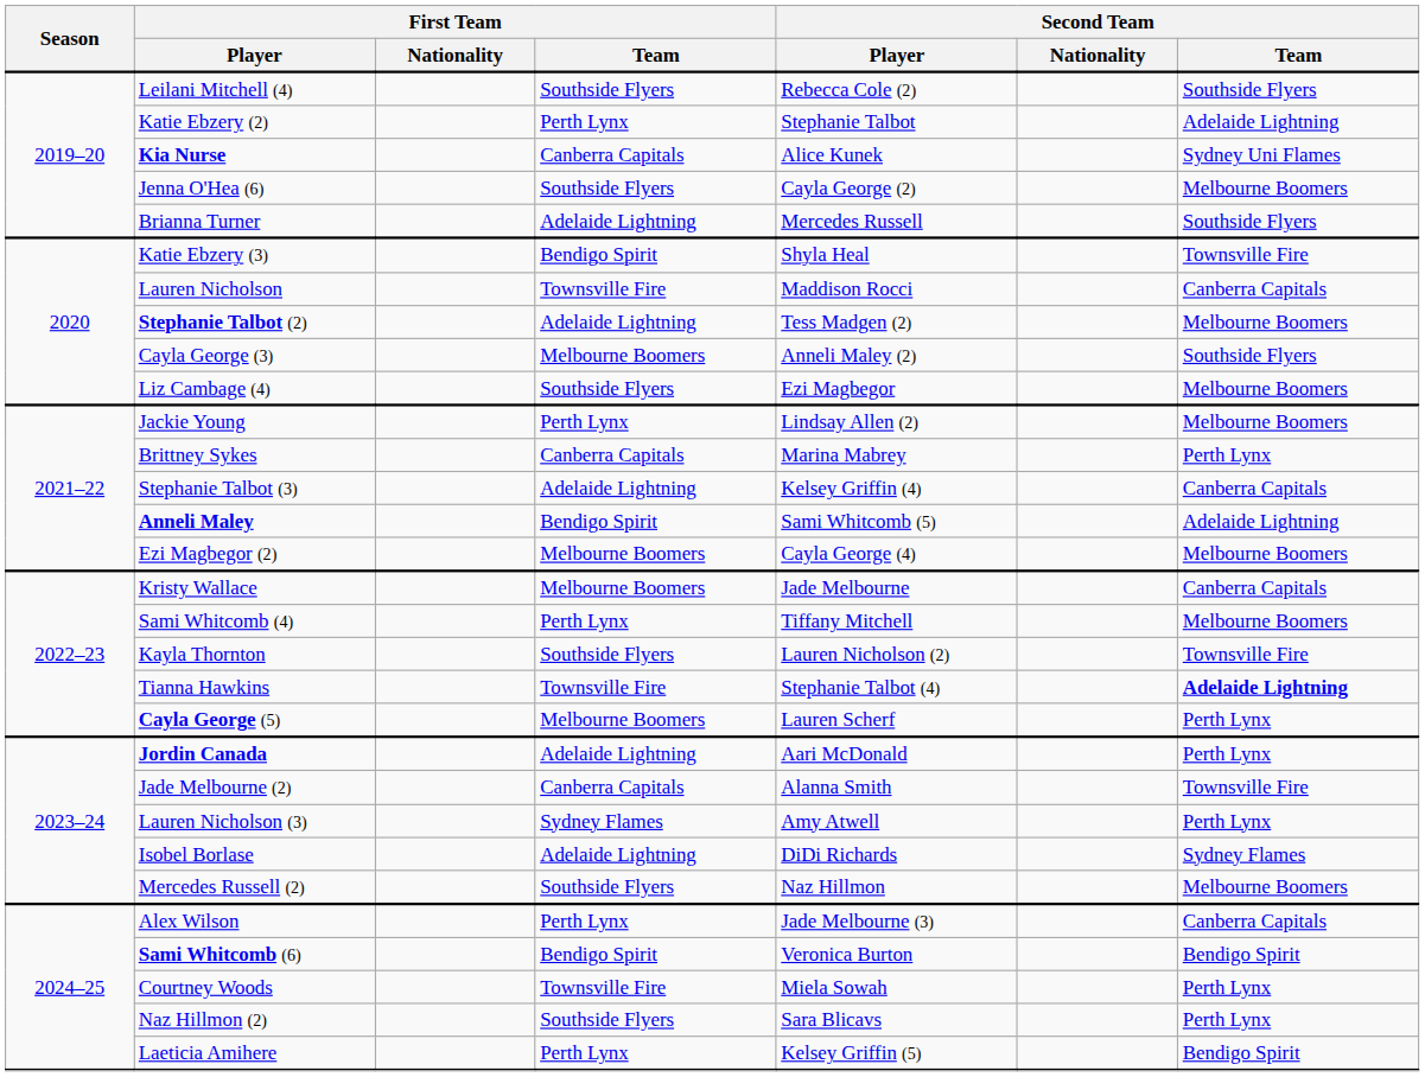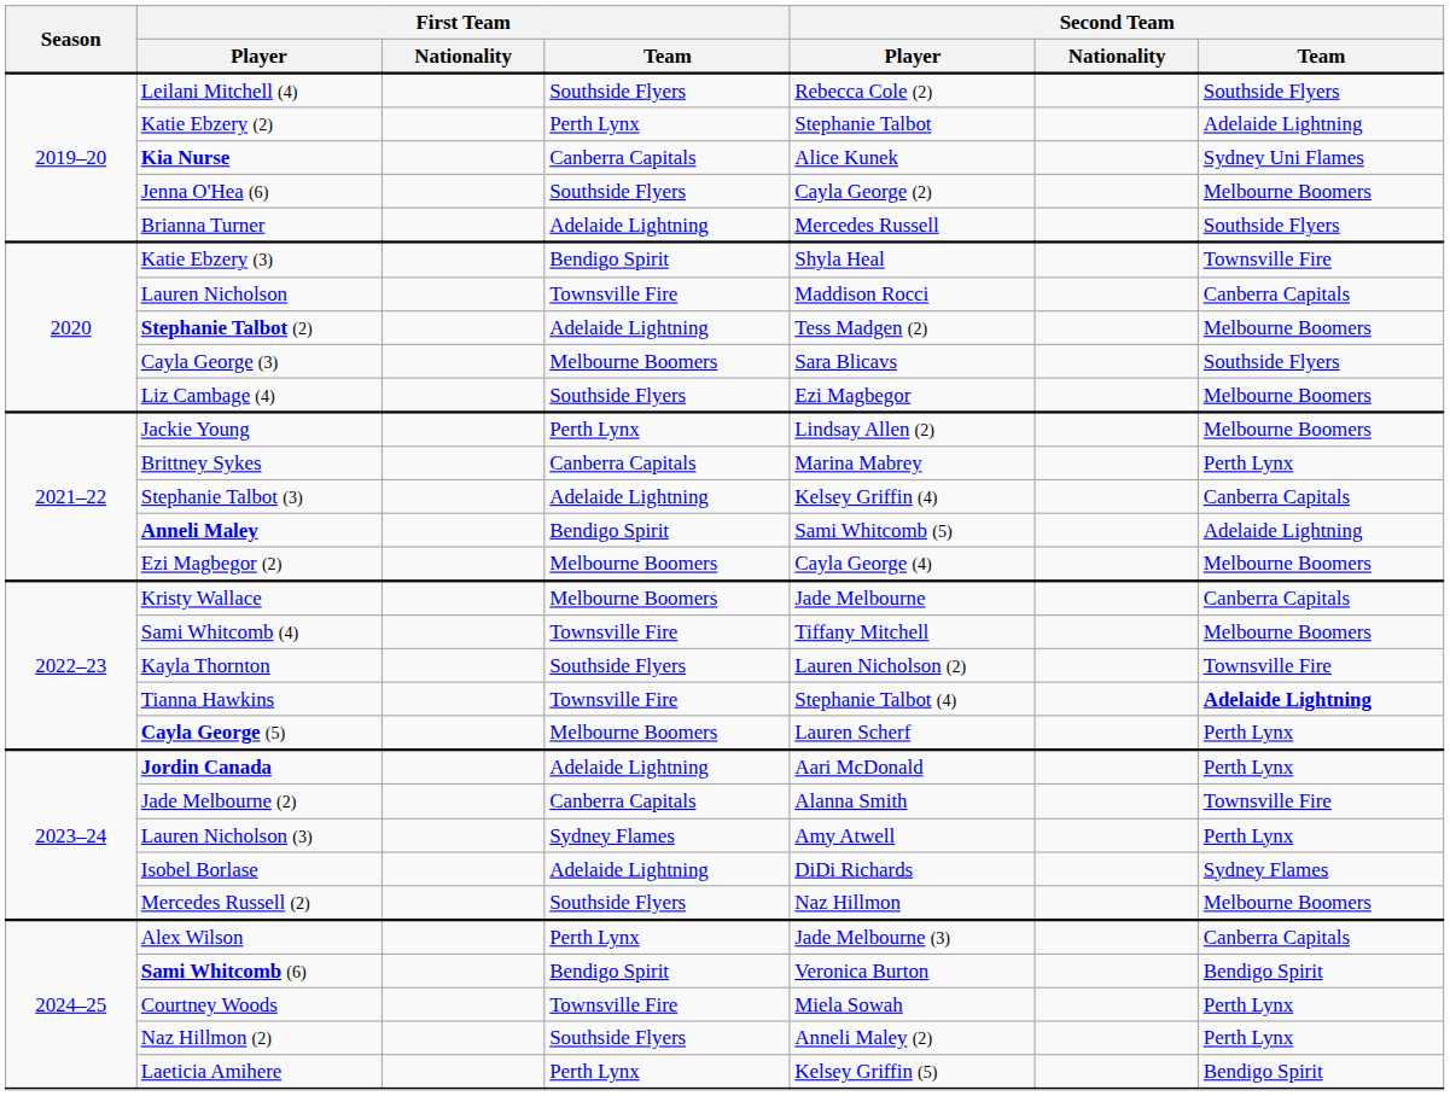Cayla George (3) | Second Team / Player: Anneli Maley (2) -> Sara Blicavs
Sami Whitcomb (4) | First Team / Team: Perth Lynx -> Townsville Fire
Naz Hillmon (2) | Second Team / Player: Sara Blicavs -> Anneli Maley (2)
